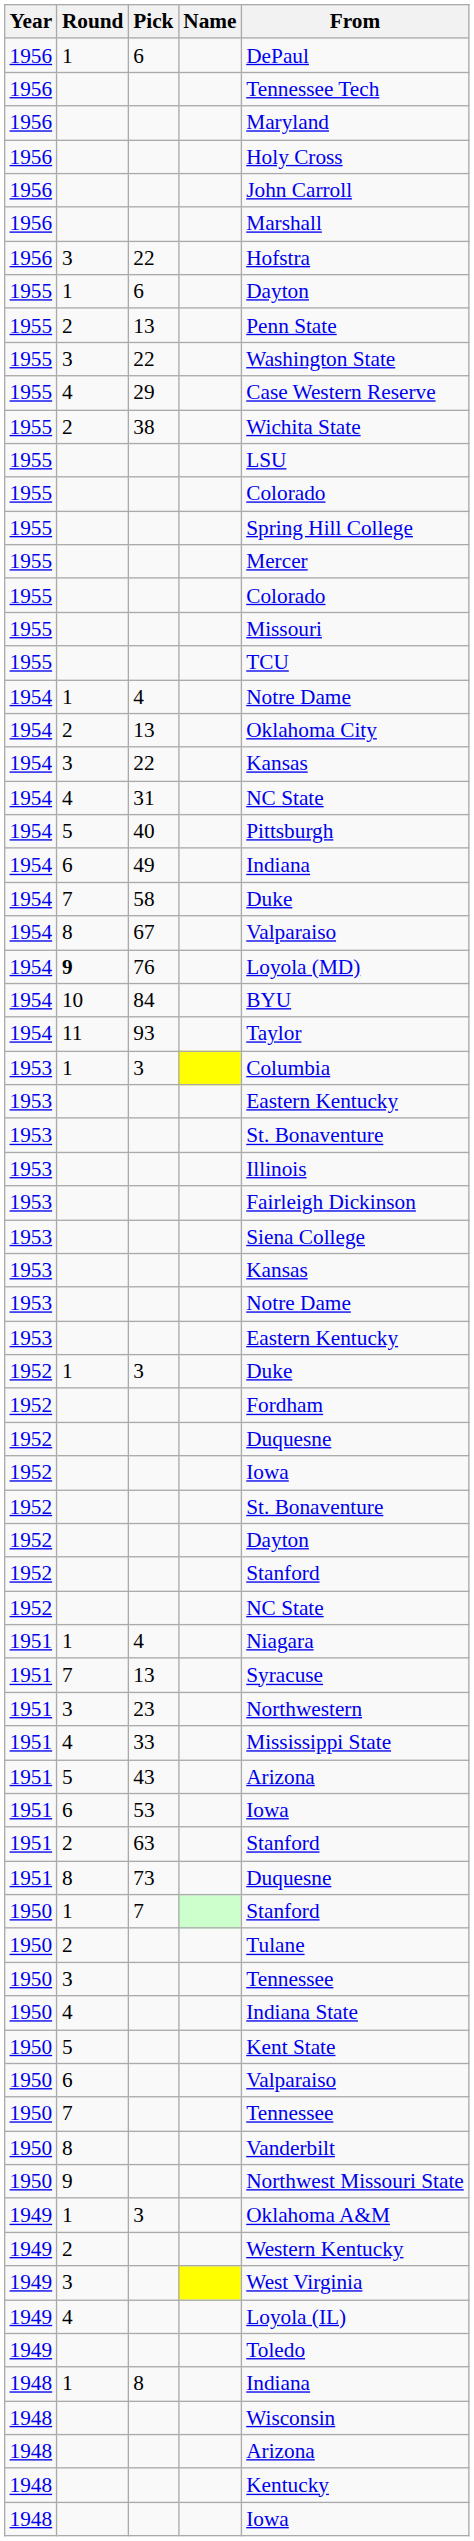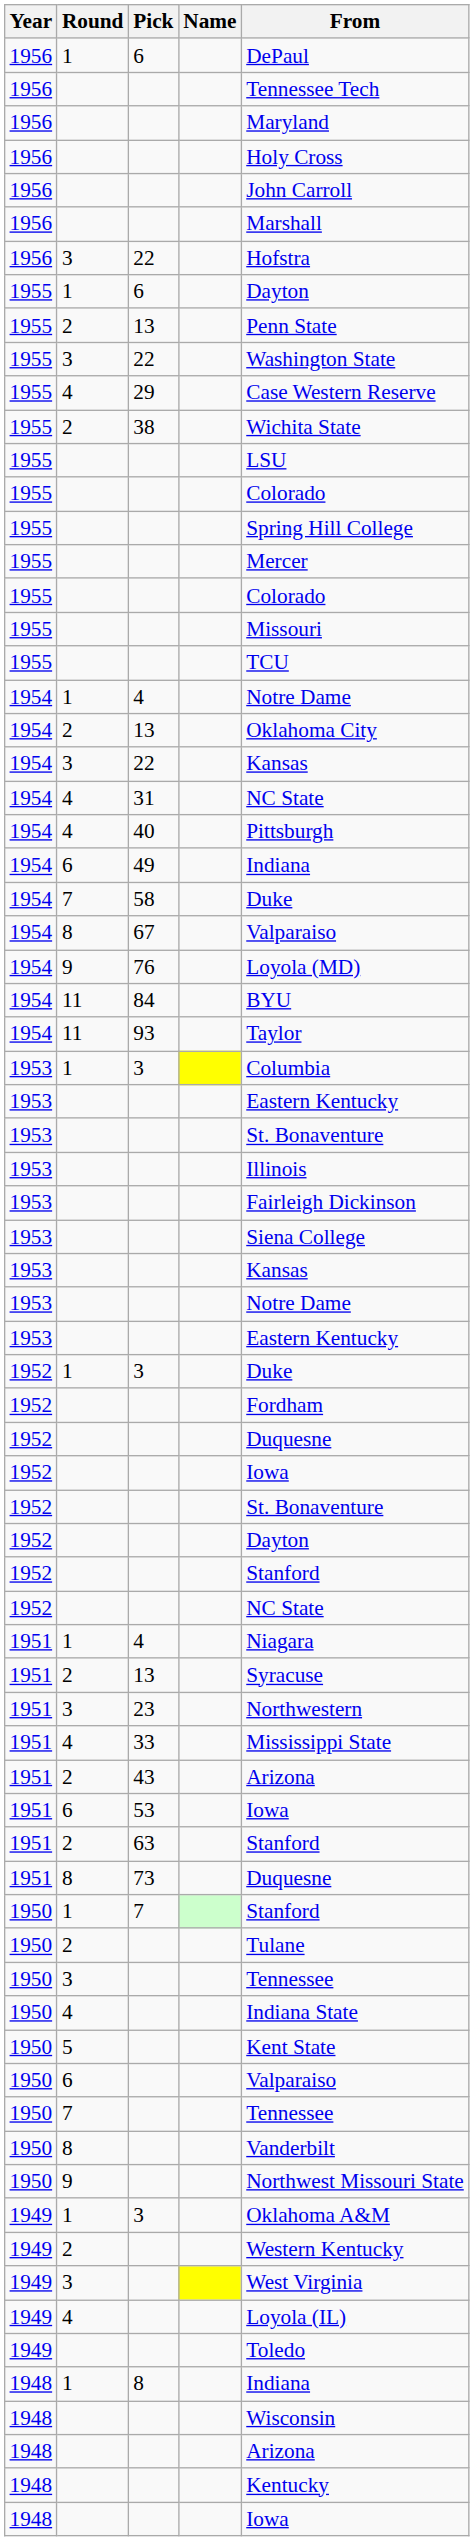40 | Round: 5 -> 4
76 | Round: bold -> normal
84 | Round: 10 -> 11
1951 / 13 | Round: 7 -> 2
43 | Round: 5 -> 2
